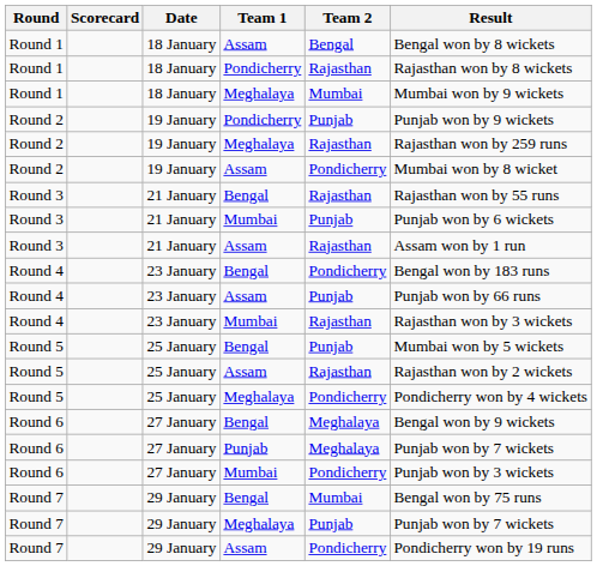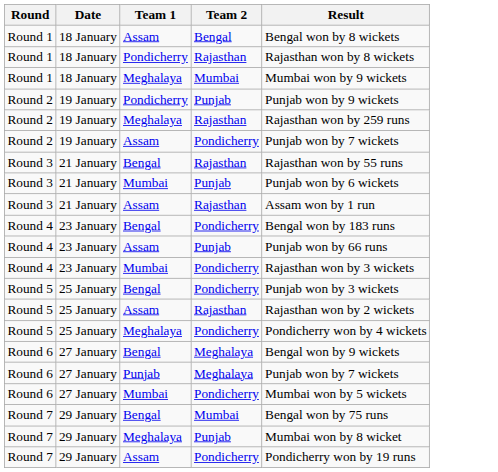- column: Scorecard
Round 2 / Assam | Result: Mumbai won by 8 wicket -> Punjab won by 7 wickets
Round 4 / Mumbai | Team 2: Rajasthan -> Pondicherry
Round 5 / Bengal | Team 2: Punjab -> Pondicherry
Round 5 / Bengal | Result: Mumbai won by 5 wickets -> Punjab won by 3 wickets
Round 6 / Mumbai | Result: Punjab won by 3 wickets -> Mumbai won by 5 wickets
Round 7 / Meghalaya | Result: Punjab won by 7 wickets -> Mumbai won by 8 wicket
